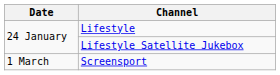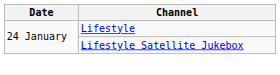- row: 1 March | Screensport
